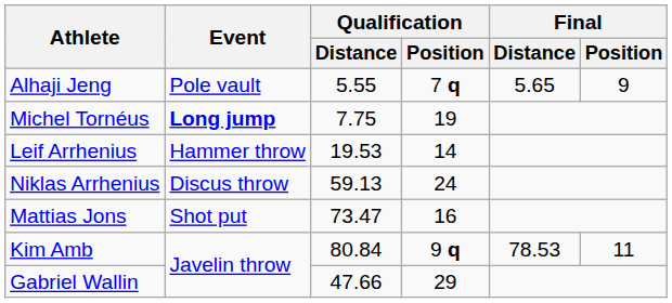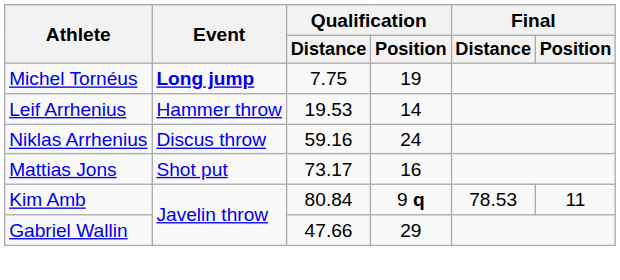- row: Alhaji Jeng | Pole vault | 5.55 | 7 q | 5.65 | 9
Niklas Arrhenius | Qualification / Distance: 59.13 -> 59.16
Mattias Jons | Qualification / Distance: 73.47 -> 73.17
